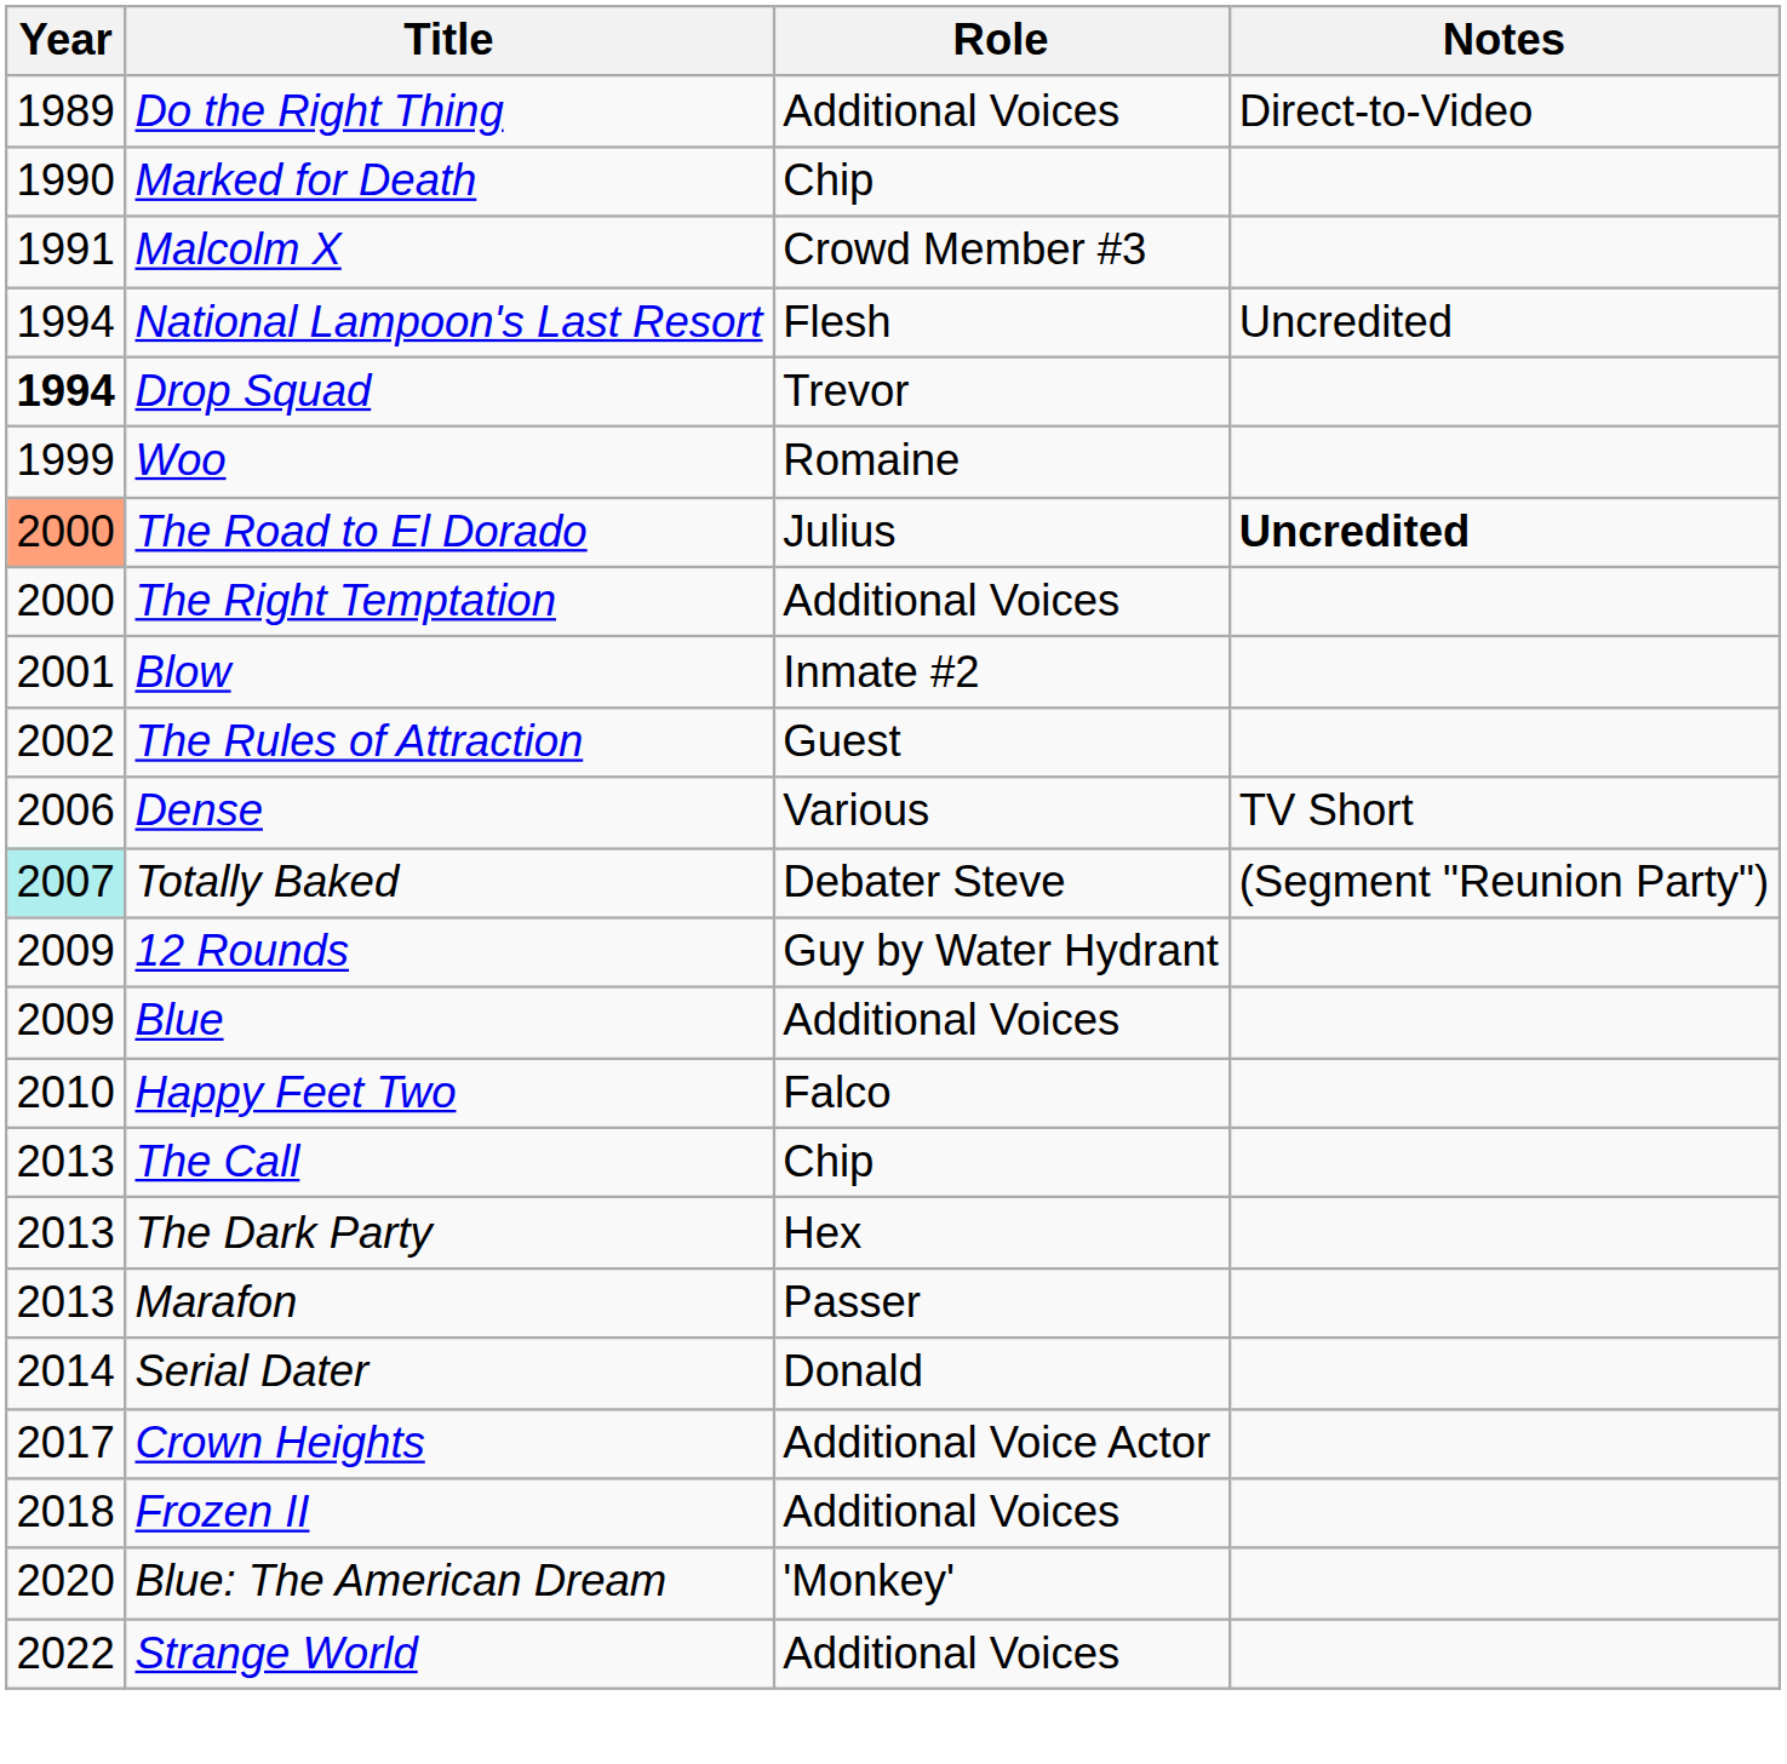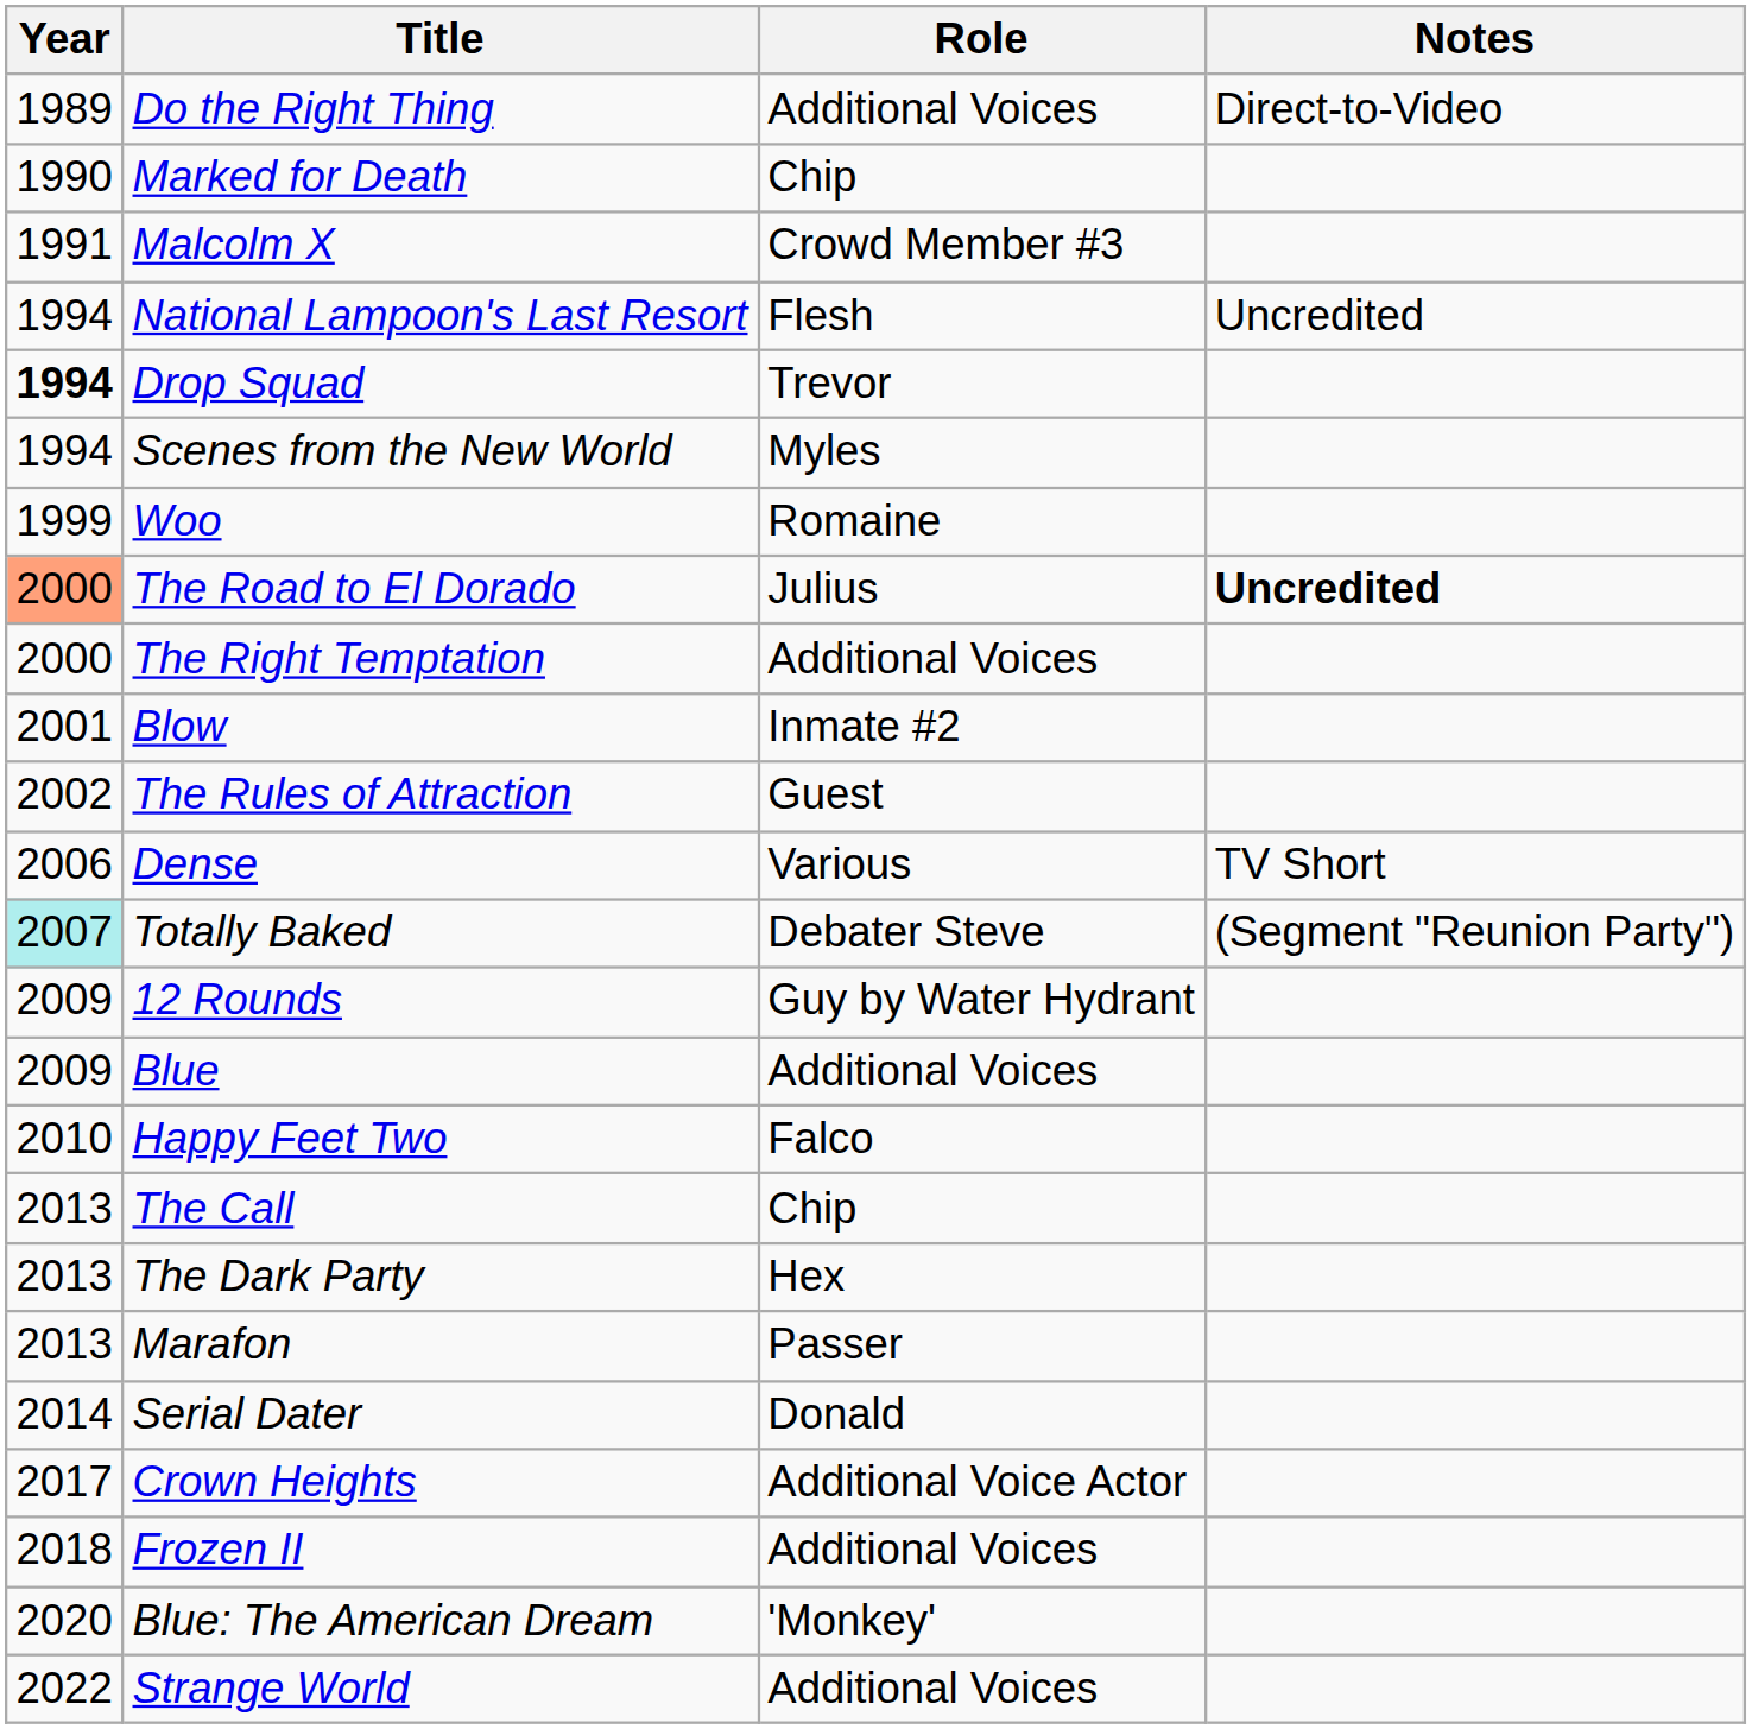+ row: 1994 | Scenes from the New World | Myles
